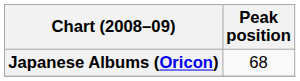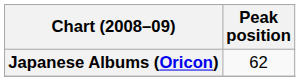Japanese Albums (Oricon) | Peak position: 68 -> 62
